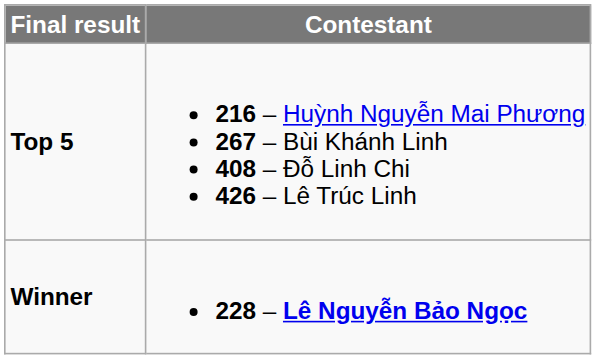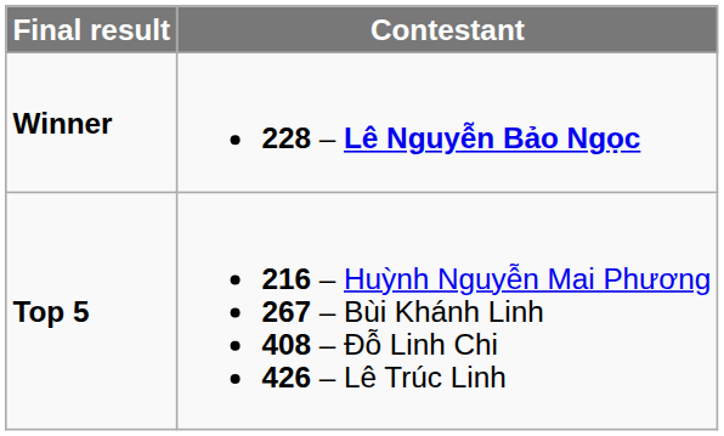rows swapped: Winner <-> Top 5
